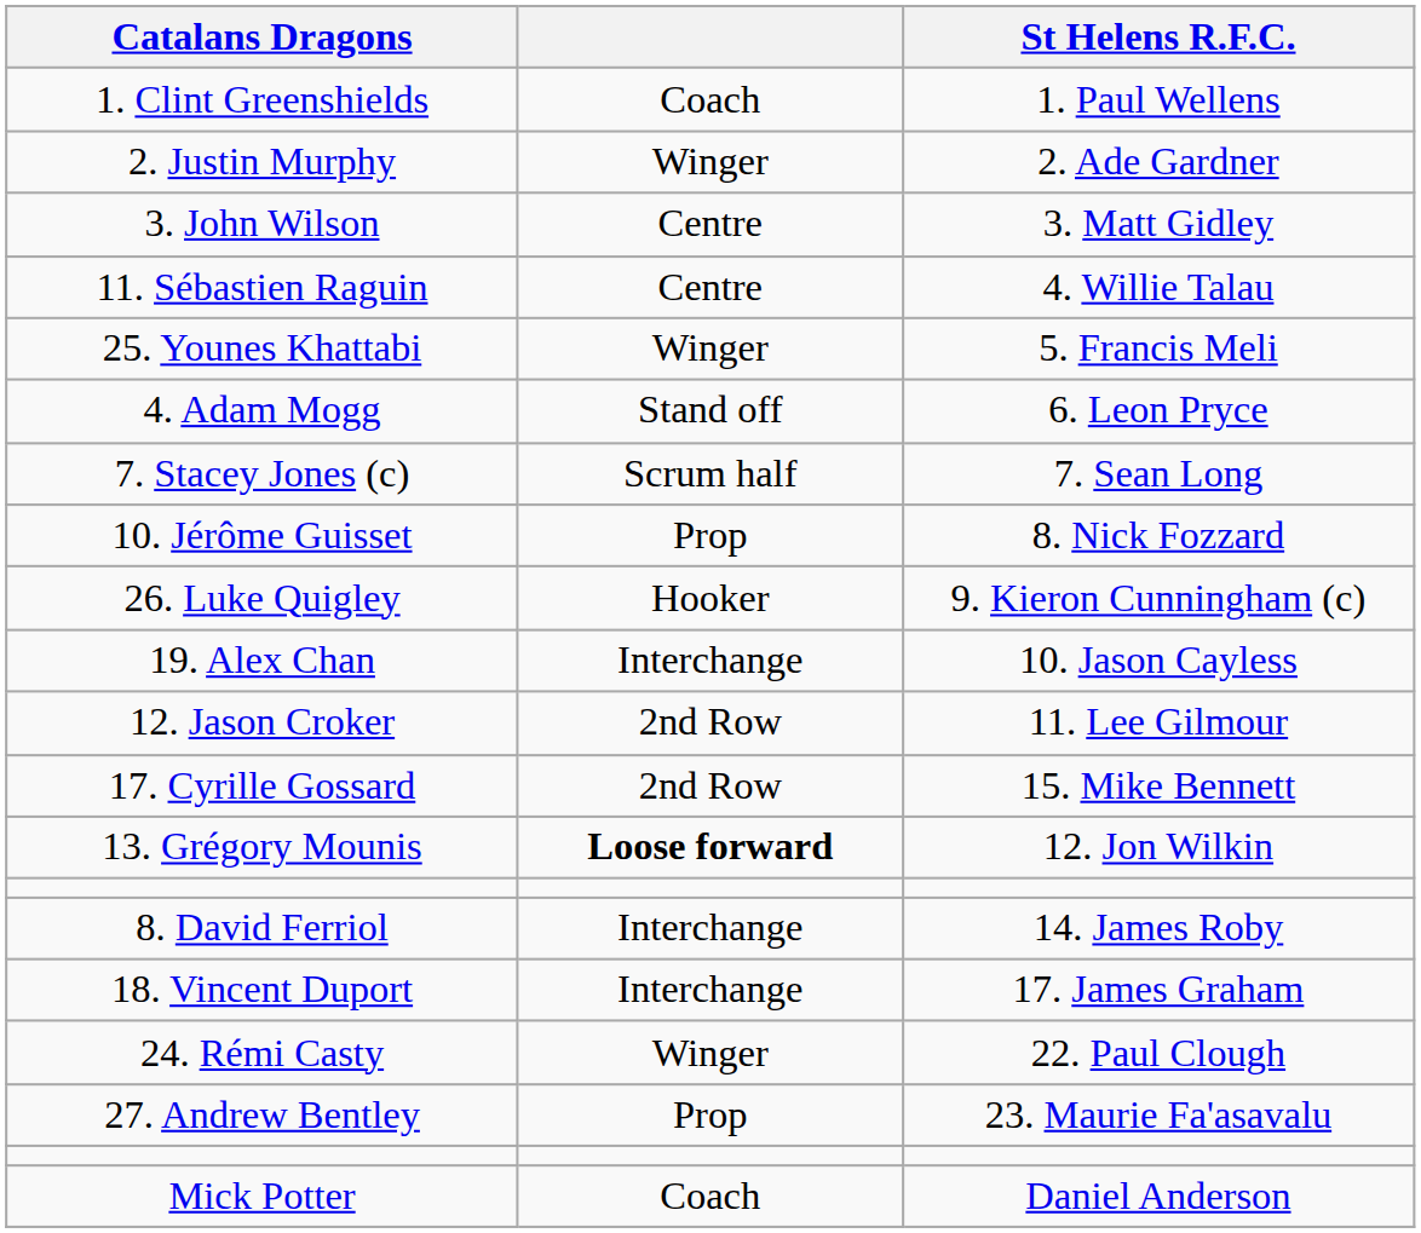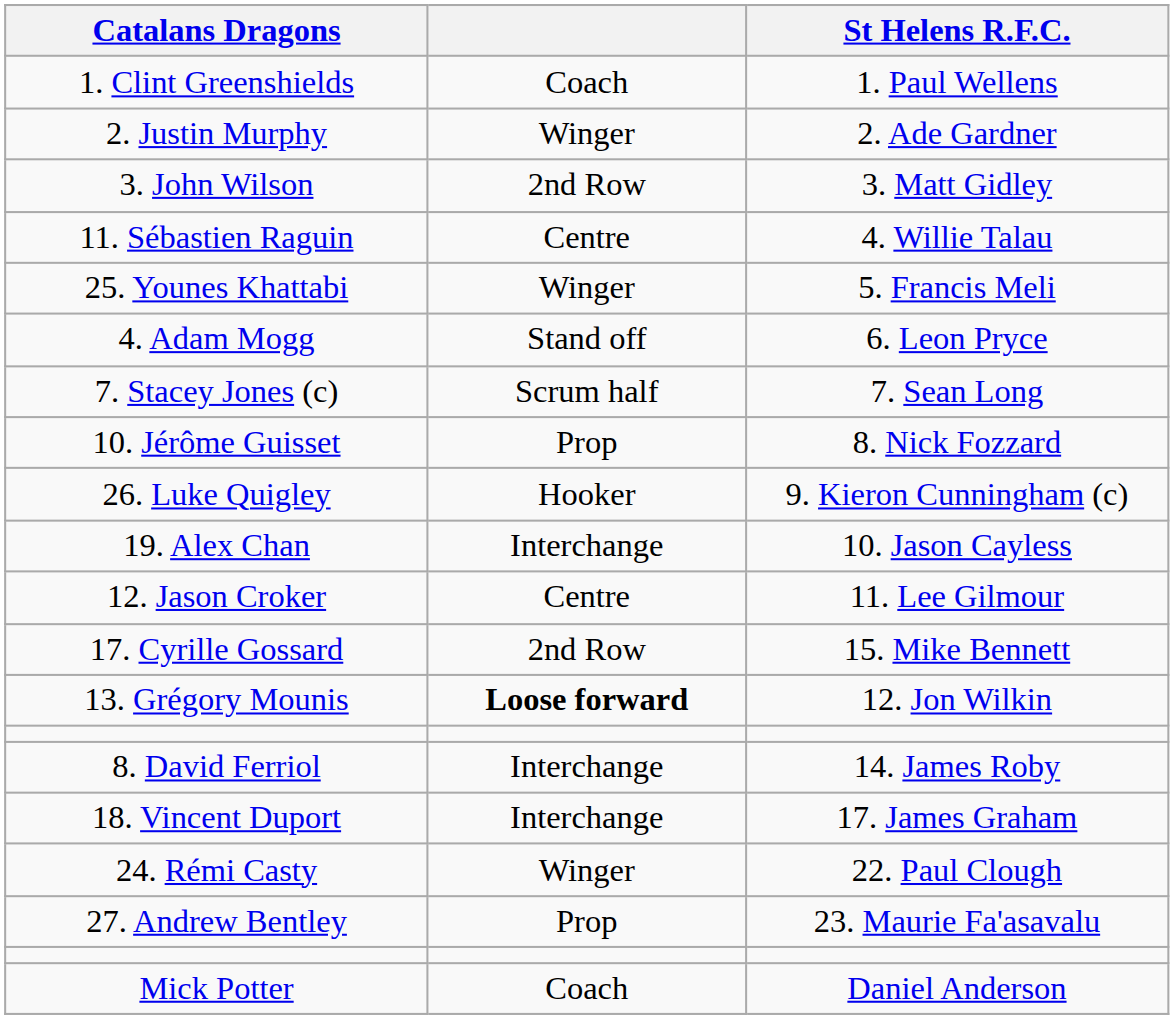3. John Wilson | column 2: Centre -> 2nd Row
12. Jason Croker | column 2: 2nd Row -> Centre
